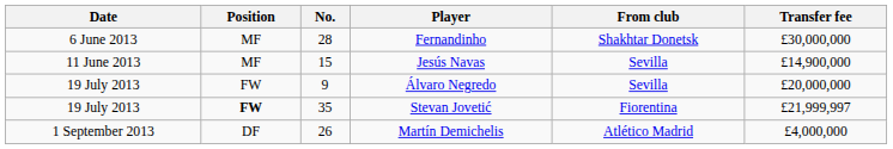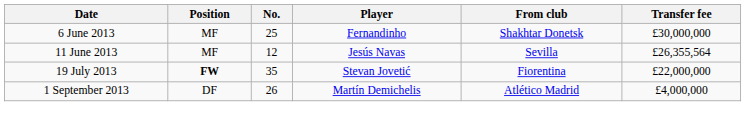Fernandinho | No.: 28 -> 25
Jesús Navas | No.: 15 -> 12
Jesús Navas | Transfer fee: £14,900,000 -> £26,355,564
- row: 19 July 2013 | FW | 9 | Álvaro Negredo | Sevilla | £20,000,000
Stevan Jovetić | Transfer fee: £21,999,997 -> £22,000,000
